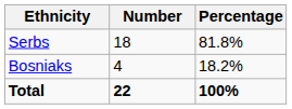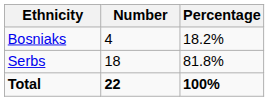rows swapped: Serbs <-> Bosniaks
